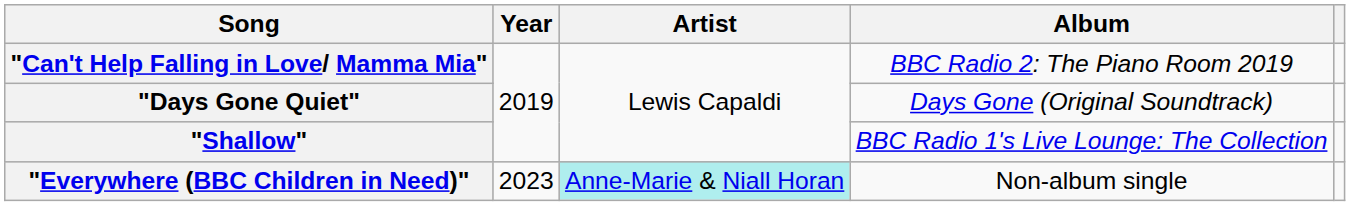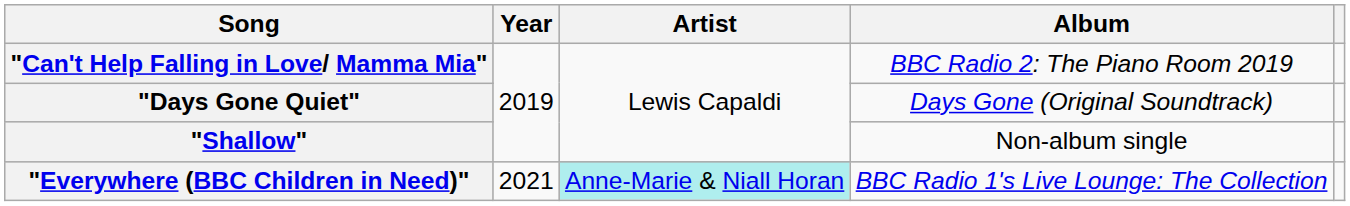"Shallow" | Album: BBC Radio 1's Live Lounge: The Collection -> Non-album single
"Everywhere (BBC Children in Need)" | Year: 2023 -> 2021
"Everywhere (BBC Children in Need)" | Album: Non-album single -> BBC Radio 1's Live Lounge: The Collection
